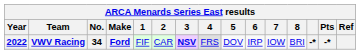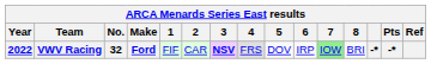VWV Racing | No.: 34 -> 32
VWV Racing | 7: no background -> lightgreen background
